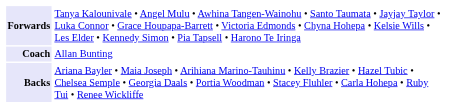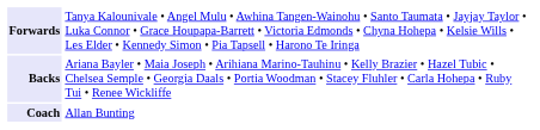rows swapped: Backs <-> Coach
